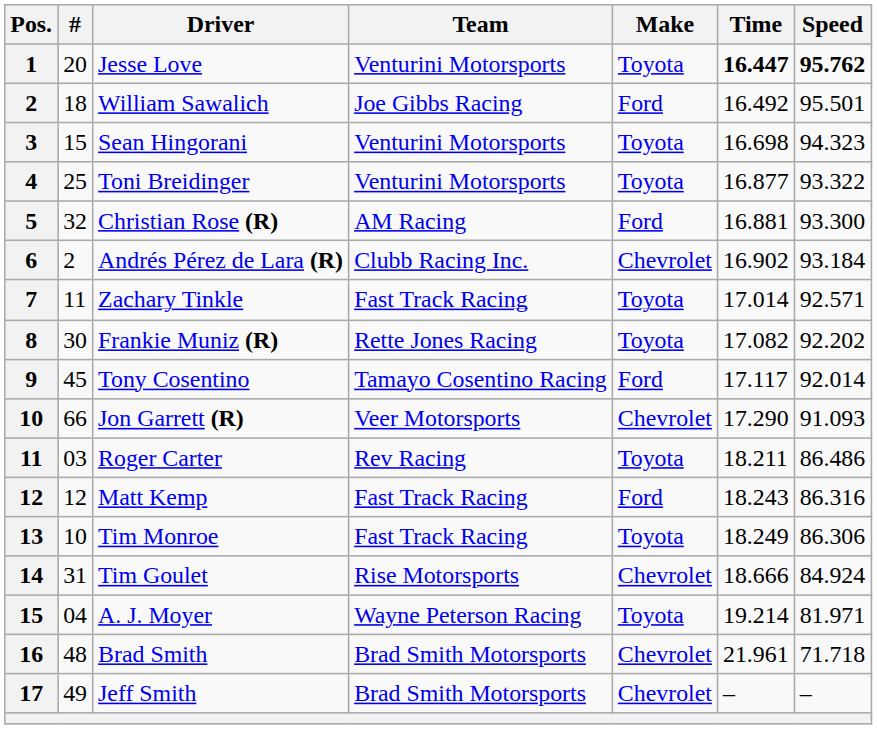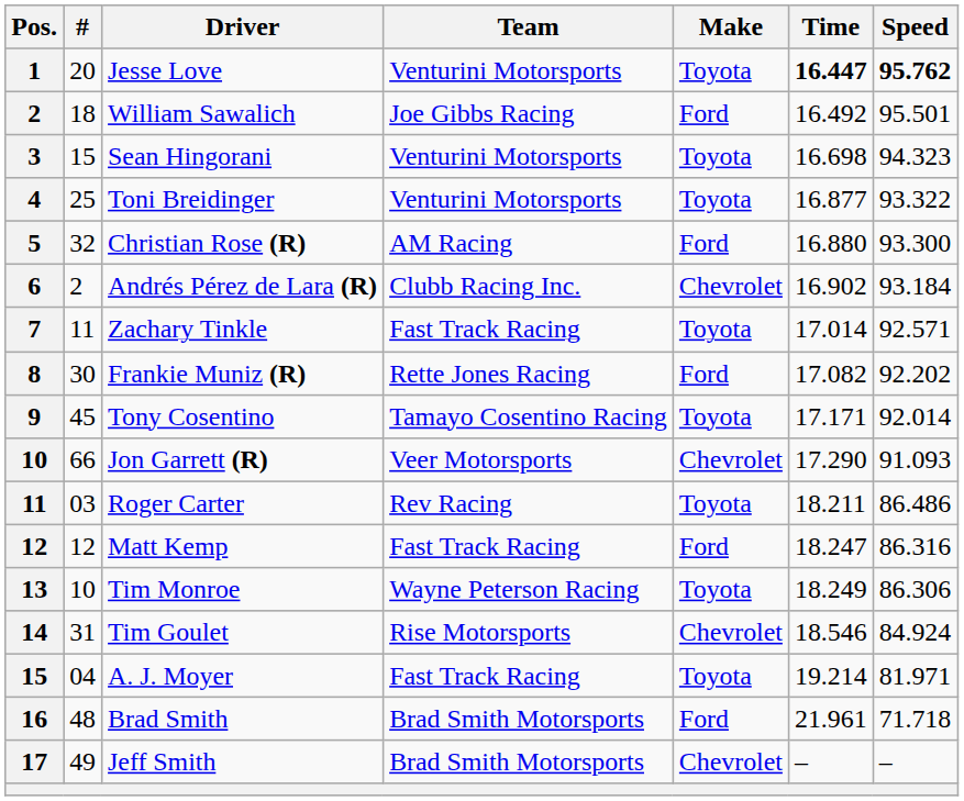Christian Rose (R) | Time: 16.881 -> 16.880
Frankie Muniz (R) | Make: Toyota -> Ford
Tony Cosentino | Make: Ford -> Toyota
Tony Cosentino | Time: 17.117 -> 17.171
Matt Kemp | Time: 18.243 -> 18.247
Tim Monroe | Team: Fast Track Racing -> Wayne Peterson Racing
Tim Goulet | Time: 18.666 -> 18.546
A. J. Moyer | Team: Wayne Peterson Racing -> Fast Track Racing
Brad Smith | Make: Chevrolet -> Ford
